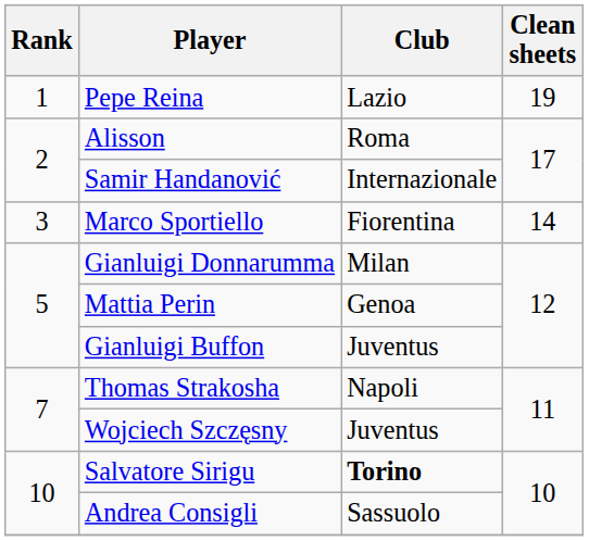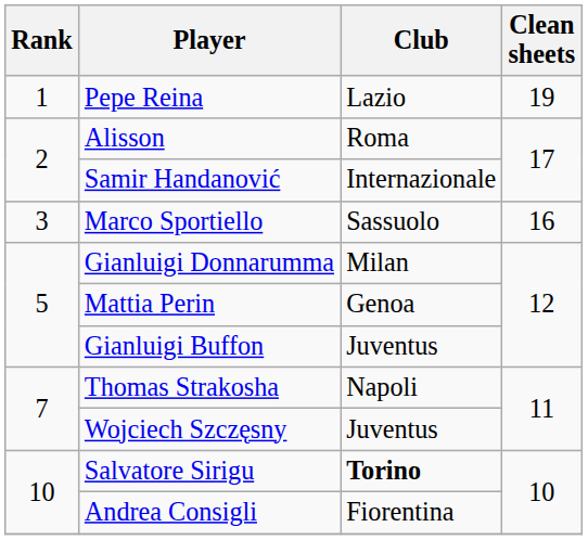Marco Sportiello | Club: Fiorentina -> Sassuolo
Marco Sportiello | Clean sheets: 14 -> 16
Andrea Consigli | Club: Sassuolo -> Fiorentina
